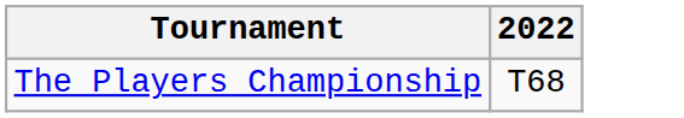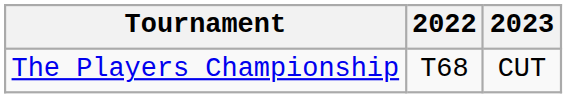+ column: 2023 | CUT
